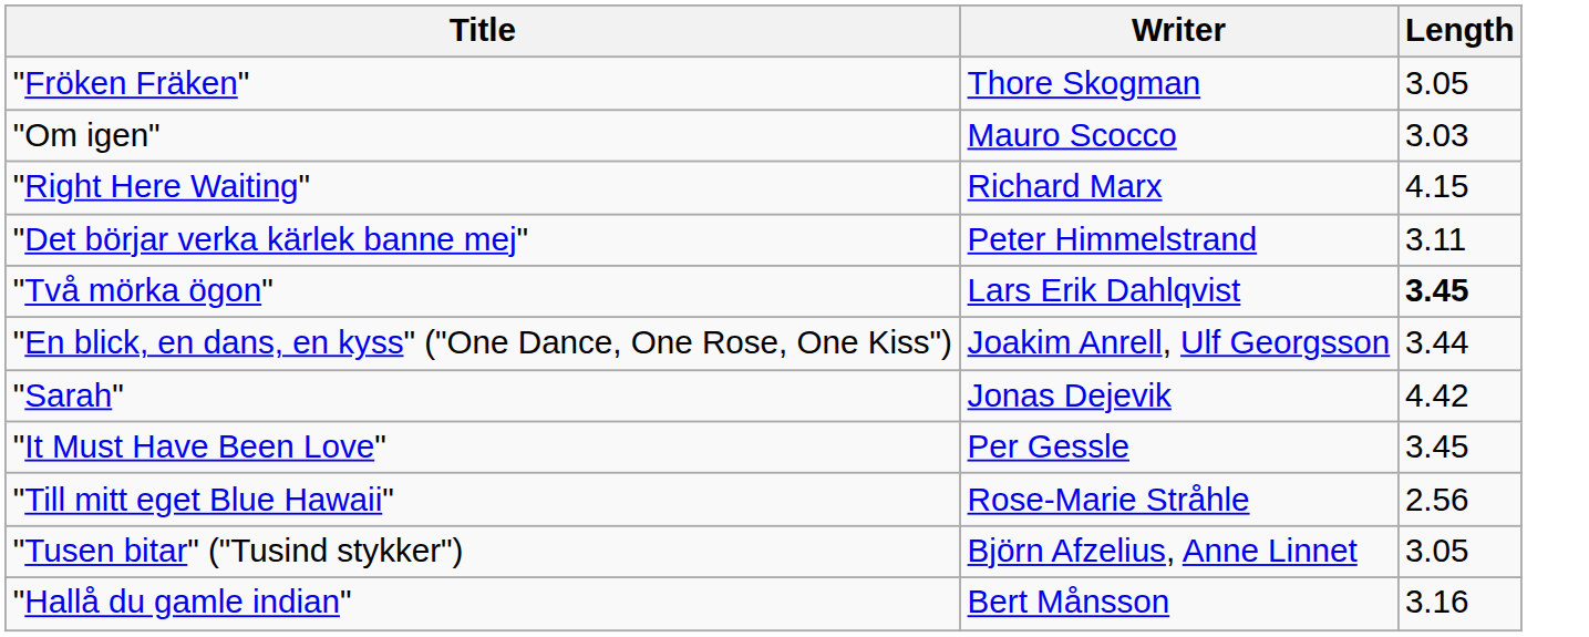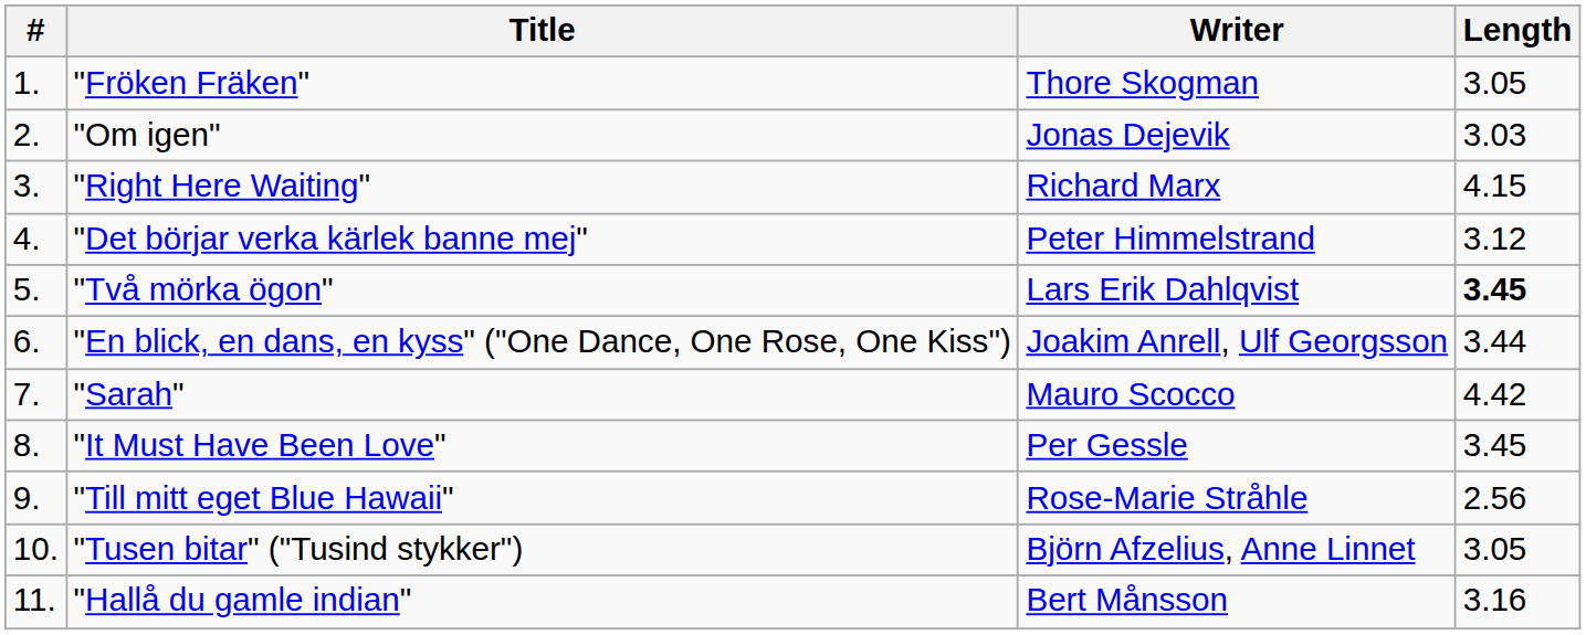+ column: # | 1. | 2. | 3. | 4. | 5. | 6. | 7. | 8. | 9. | 10. | 11.
"Om igen" | Writer: Mauro Scocco -> Jonas Dejevik
"Det börjar verka kärlek banne mej" | Length: 3.11 -> 3.12
"Sarah" | Writer: Jonas Dejevik -> Mauro Scocco
